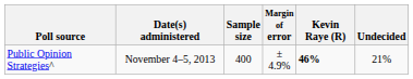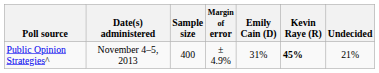+ column: Emily Cain (D) | 31%
Public Opinion Strategies^ | Kevin Raye (R): 46% -> 45%
